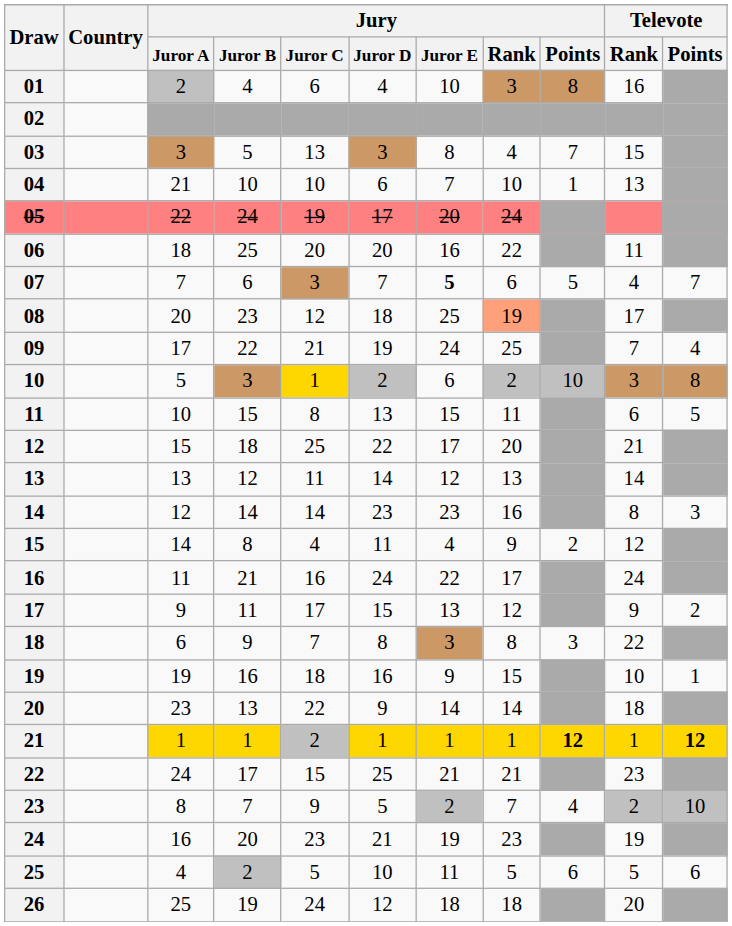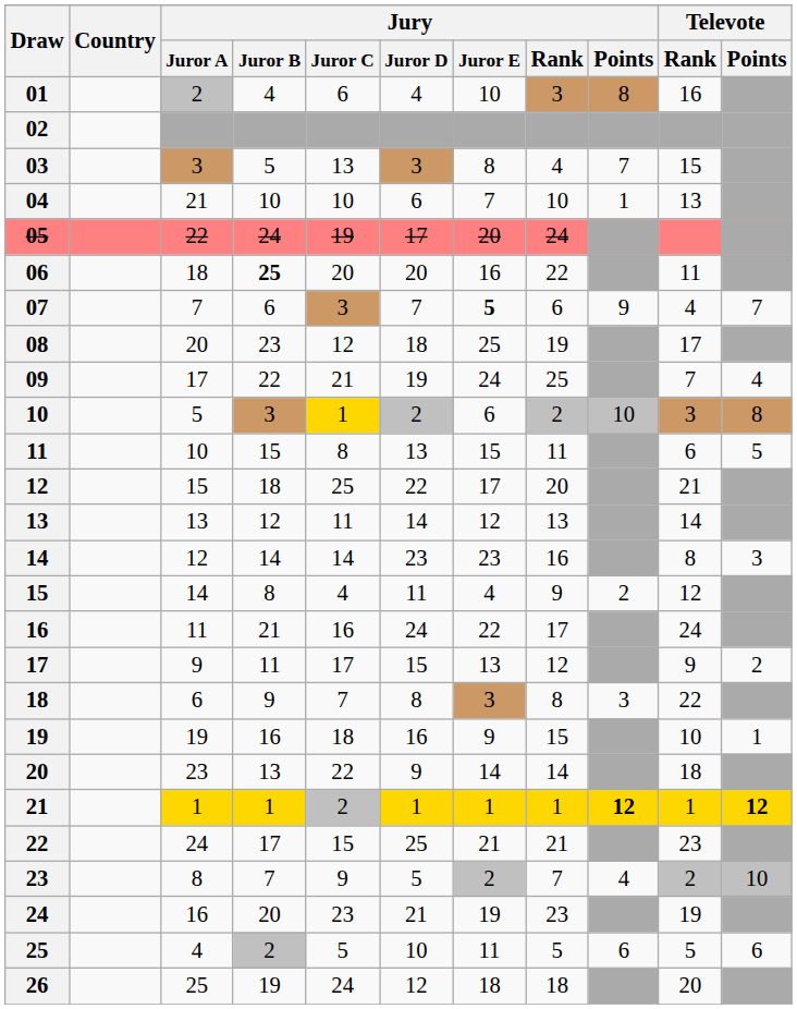06 | Jury / Juror B: normal -> bold
07 | Jury / Points: 5 -> 9
08 | Jury / Rank: lightsalmon background -> no background
